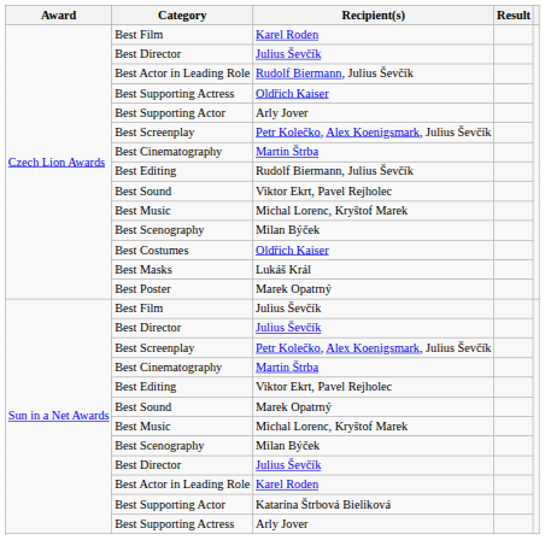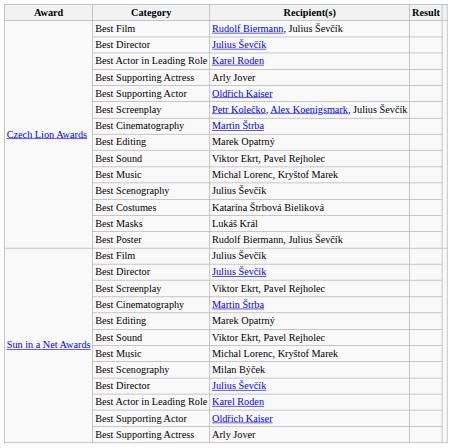Czech Lion Awards / Best Film | Recipient(s): Karel Roden -> Rudolf Biermann, Julius Ševčík
Czech Lion Awards / Best Actor in Leading Role | Recipient(s): Rudolf Biermann, Julius Ševčík -> Karel Roden
Czech Lion Awards / Best Supporting Actress | Recipient(s): Oldřich Kaiser -> Arly Jover
Czech Lion Awards / Best Supporting Actor | Recipient(s): Arly Jover -> Oldřich Kaiser
Czech Lion Awards / Best Editing | Recipient(s): Rudolf Biermann, Julius Ševčík -> Marek Opatrný
Czech Lion Awards / Best Scenography | Recipient(s): Milan Býček -> Julius Ševčík
Best Costumes | Recipient(s): Oldřich Kaiser -> Katarína Štrbová Bieliková
Best Poster | Recipient(s): Marek Opatrný -> Rudolf Biermann, Julius Ševčík
Sun in a Net Awards / Best Screenplay | Recipient(s): Petr Kolečko, Alex Koenigsmark, Julius Ševčík -> Viktor Ekrt, Pavel Rejholec
Sun in a Net Awards / Best Editing | Recipient(s): Viktor Ekrt, Pavel Rejholec -> Marek Opatrný
Sun in a Net Awards / Best Sound | Recipient(s): Marek Opatrný -> Viktor Ekrt, Pavel Rejholec
Sun in a Net Awards / Best Supporting Actor | Recipient(s): Katarína Štrbová Bieliková -> Oldřich Kaiser
